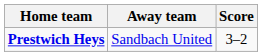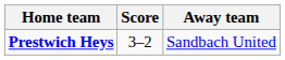columns swapped: Score <-> Away team
